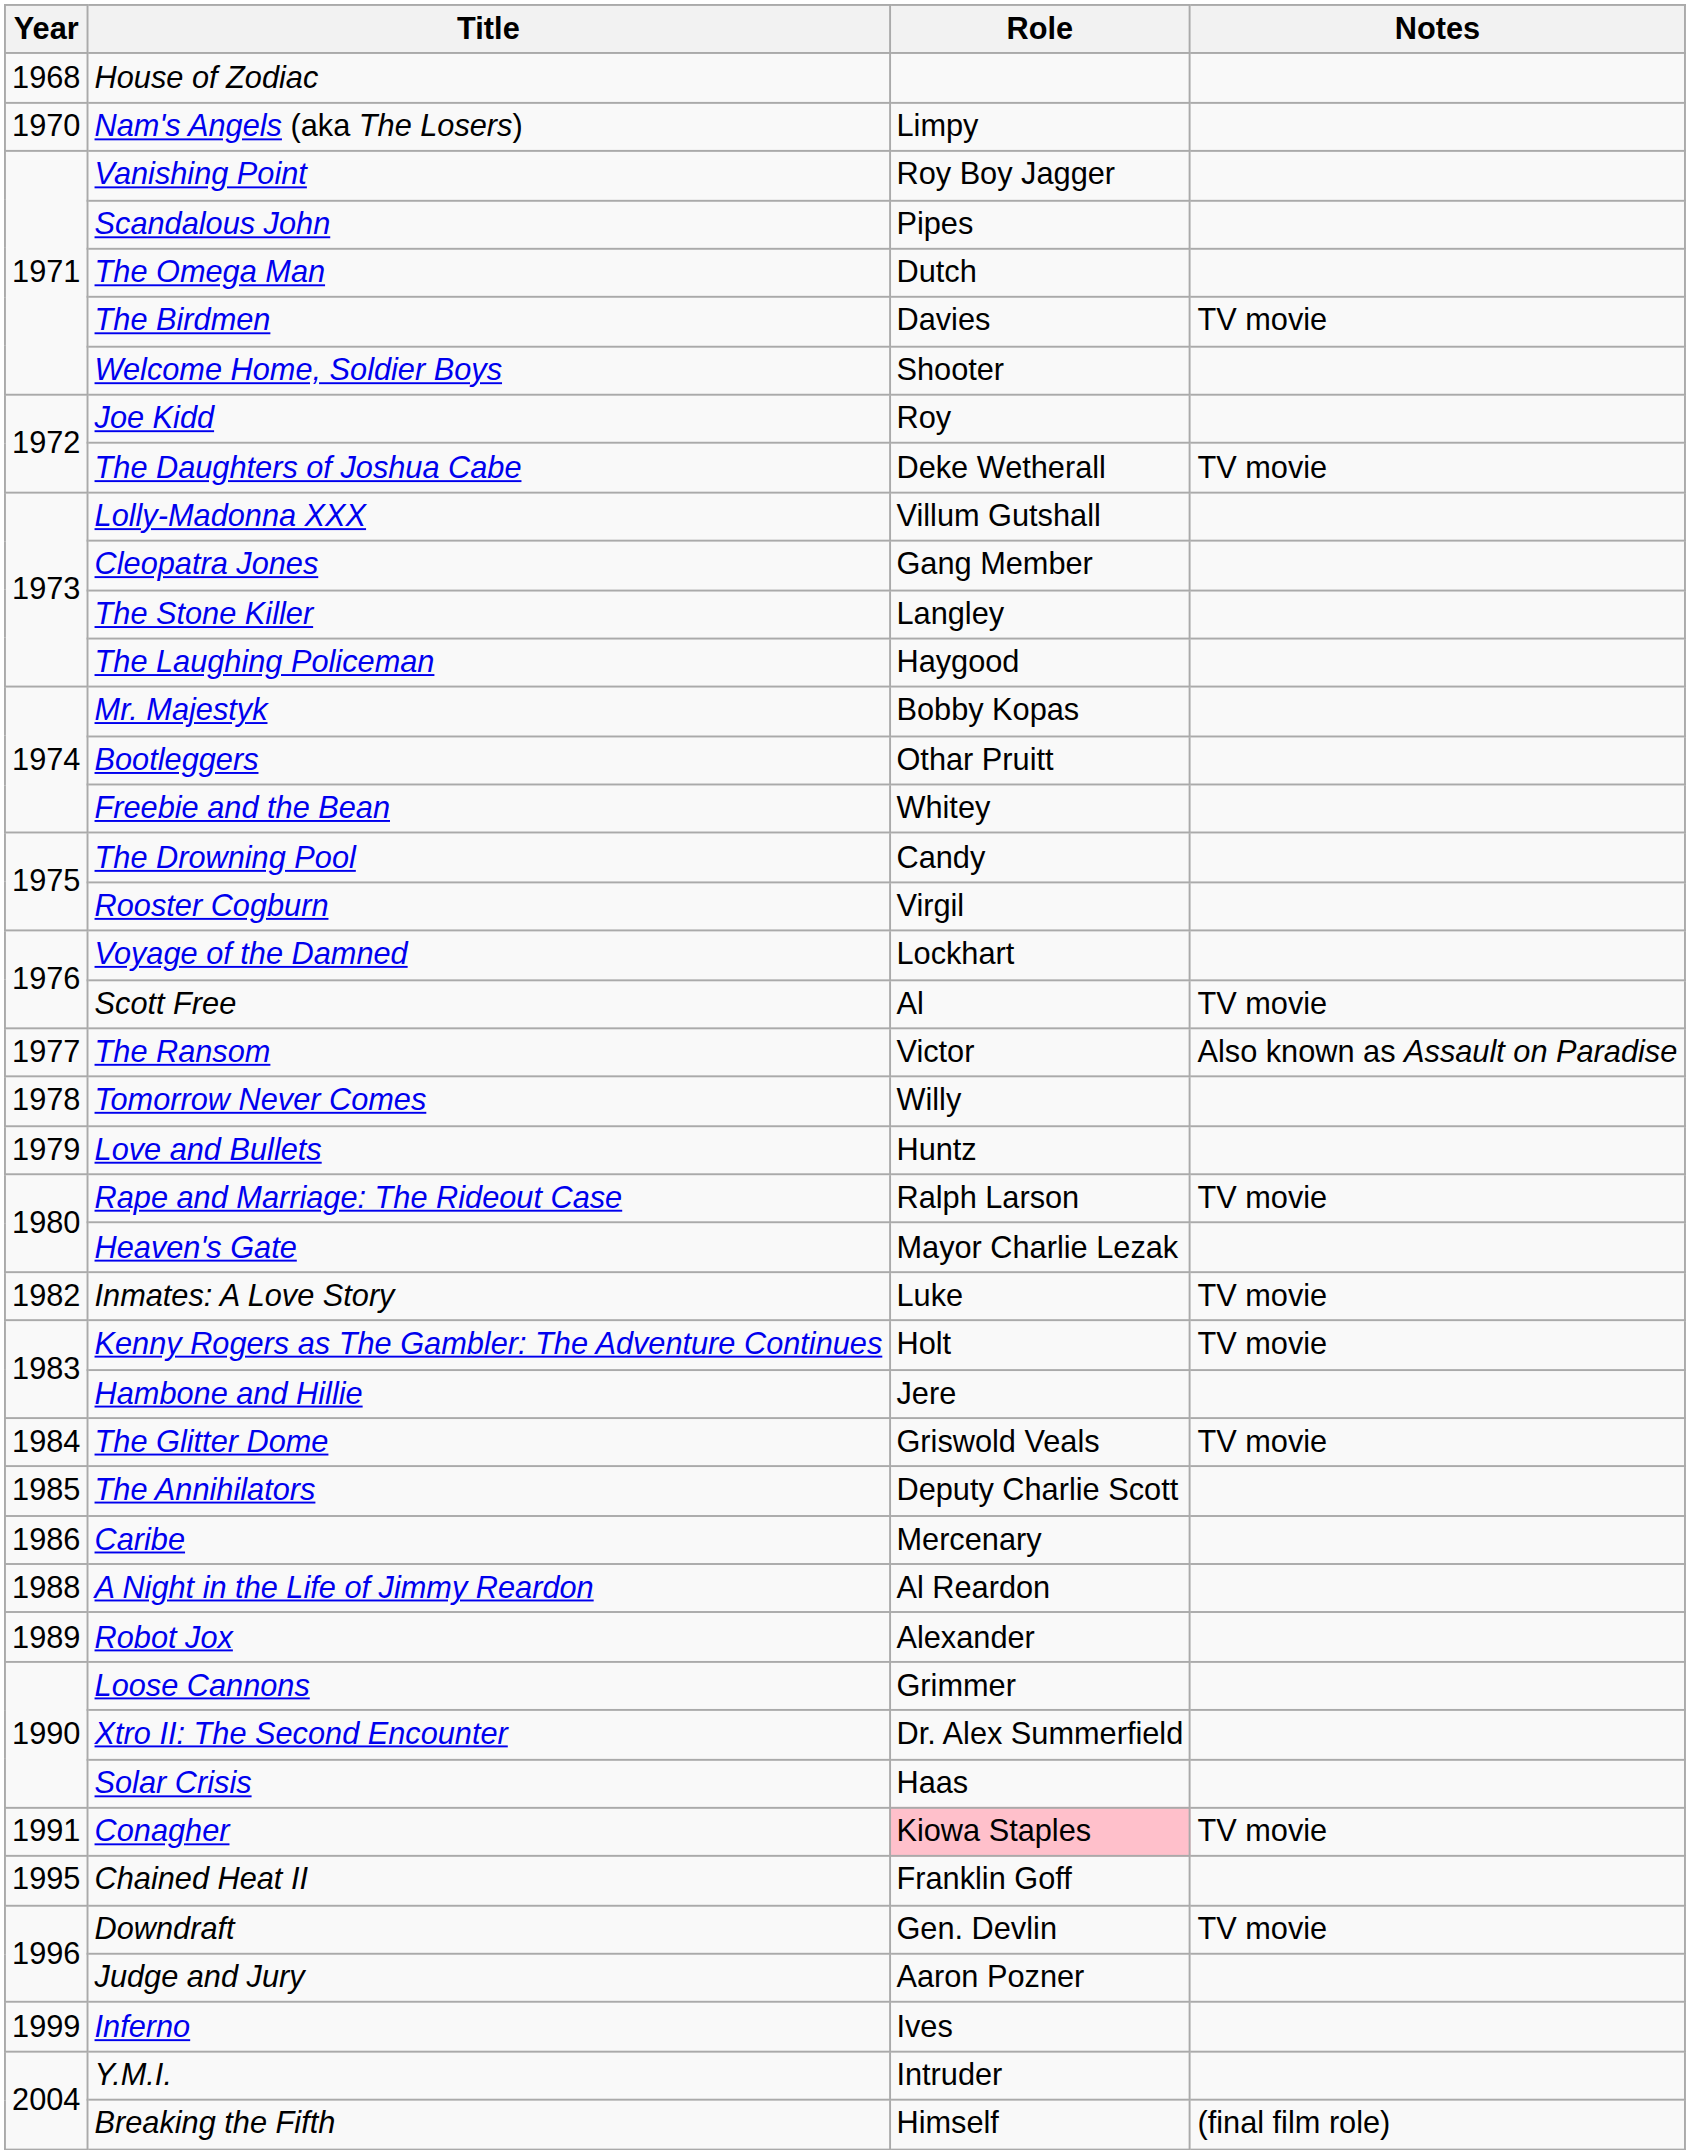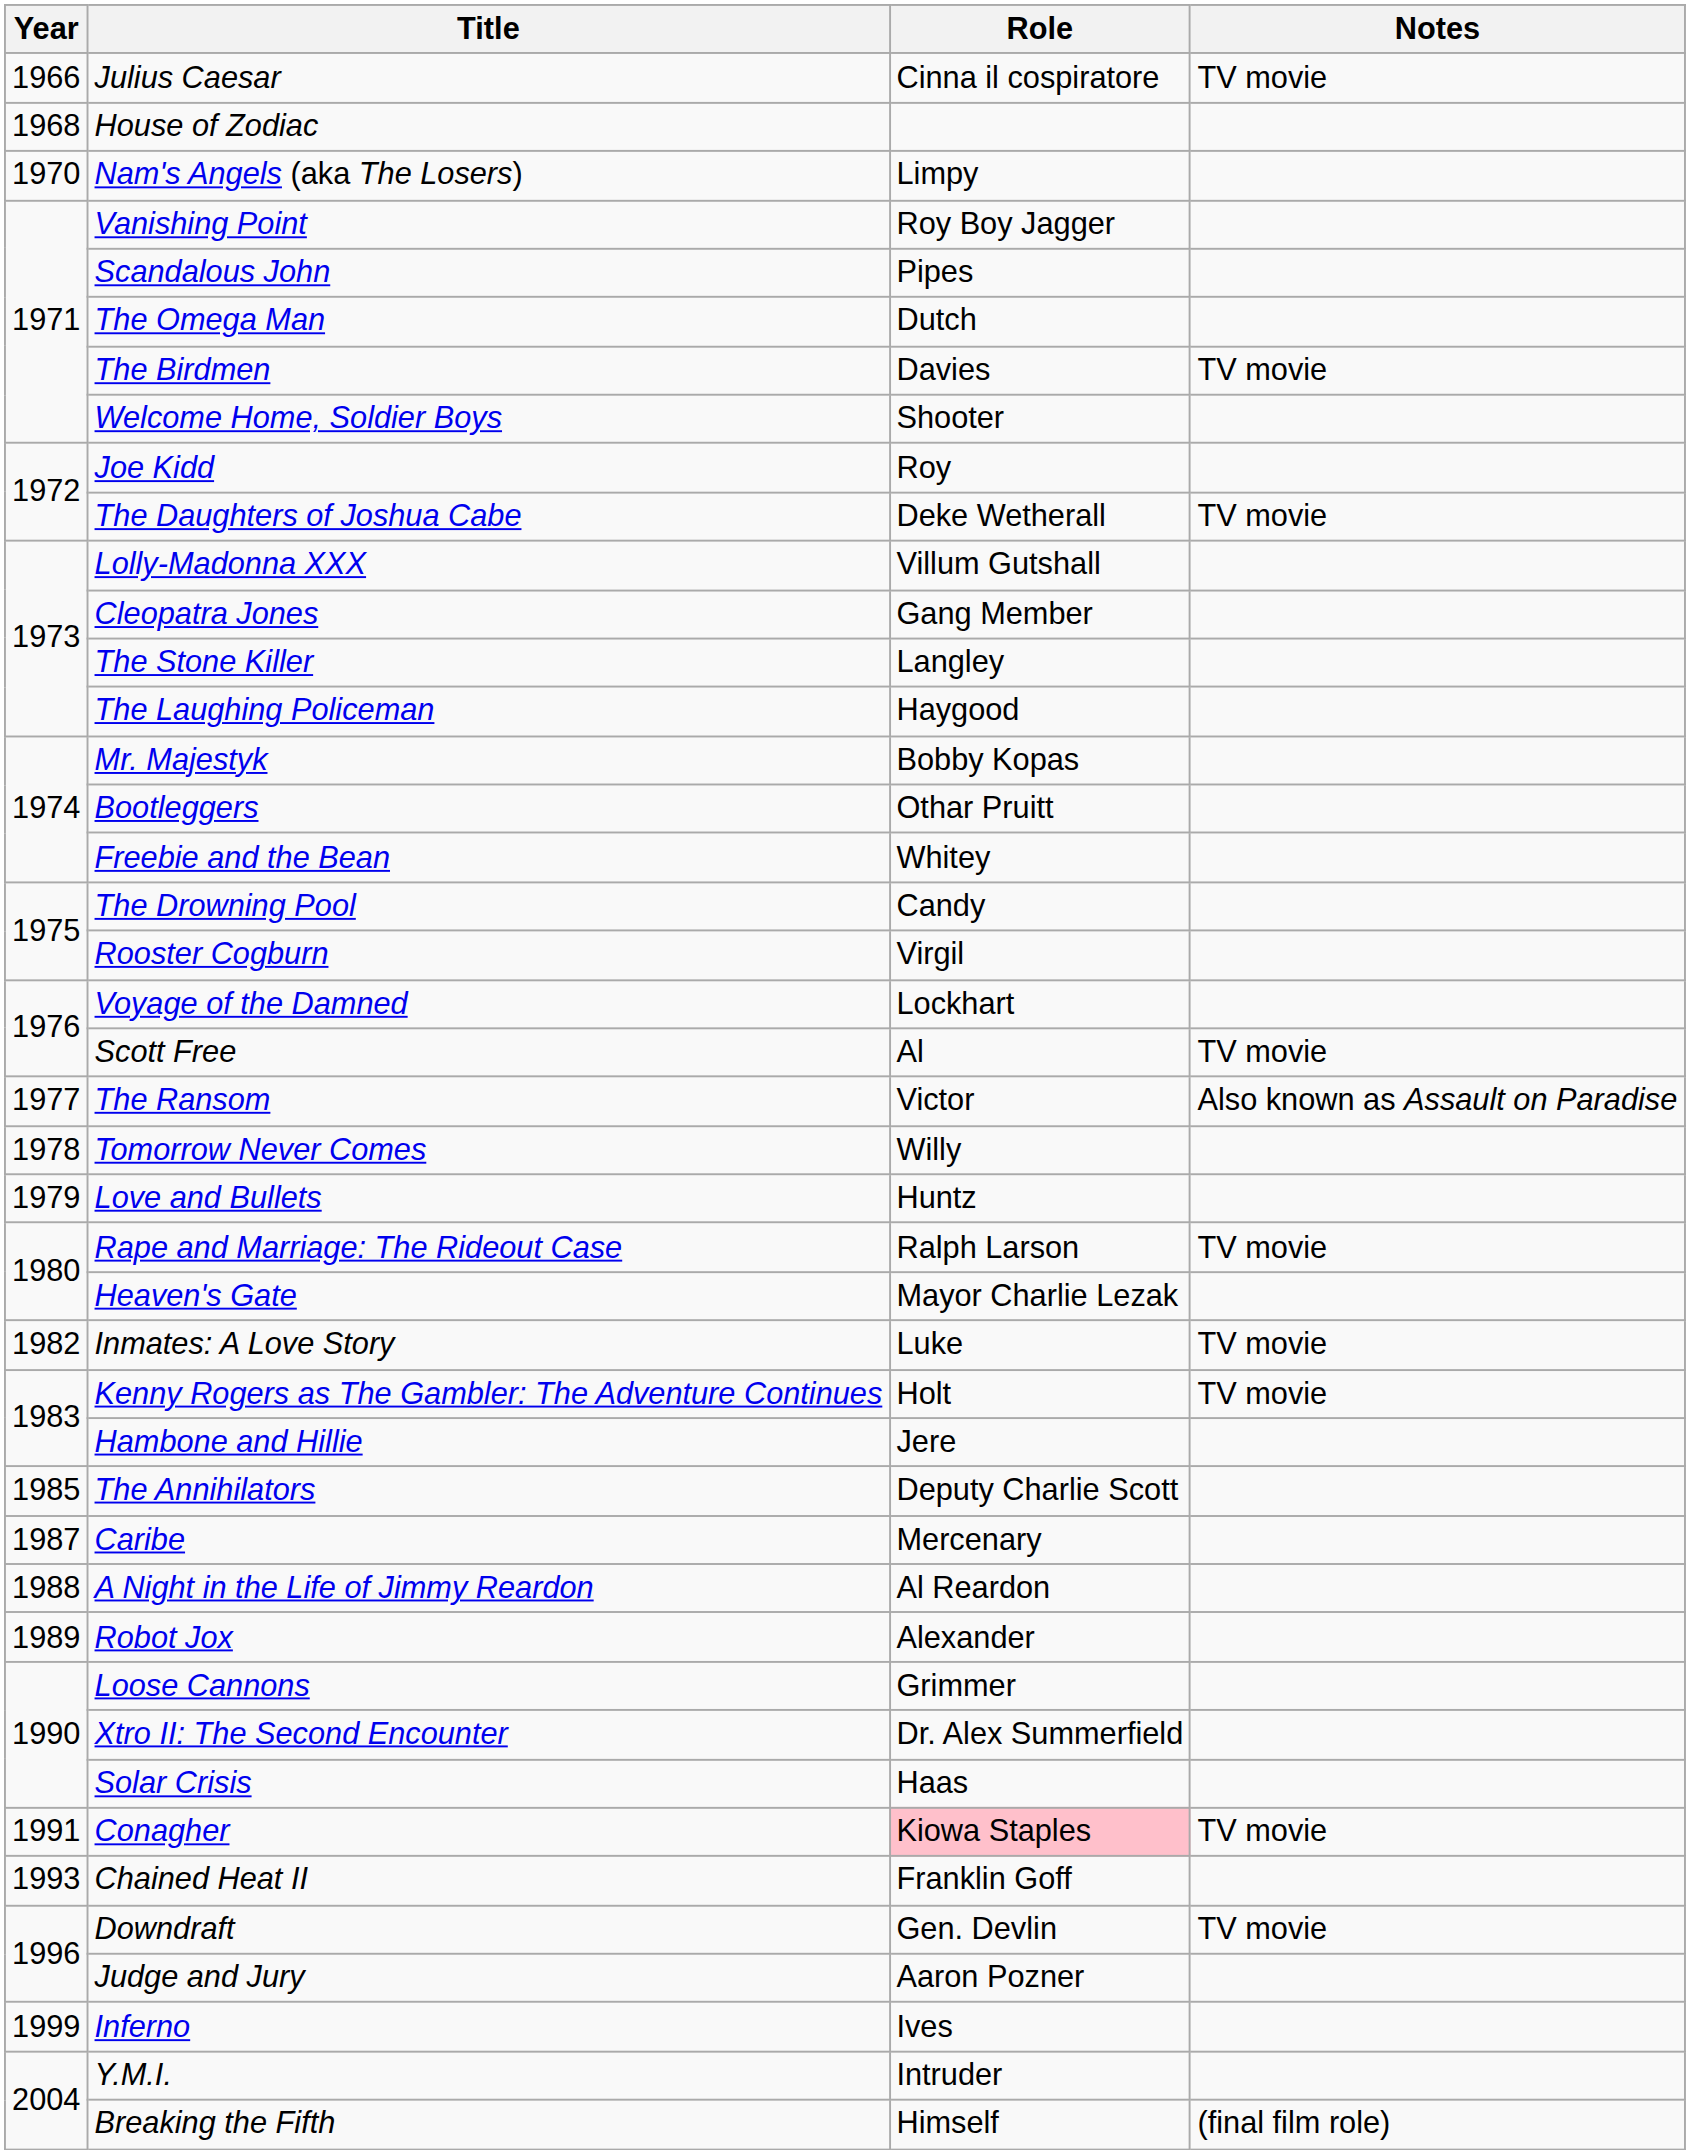+ row: 1966 | Julius Caesar | Cinna il cospiratore | TV movie
- row: 1984 | The Glitter Dome | Griswold Veals | TV movie
Caribe | Year: 1986 -> 1987
Chained Heat II | Year: 1995 -> 1993
